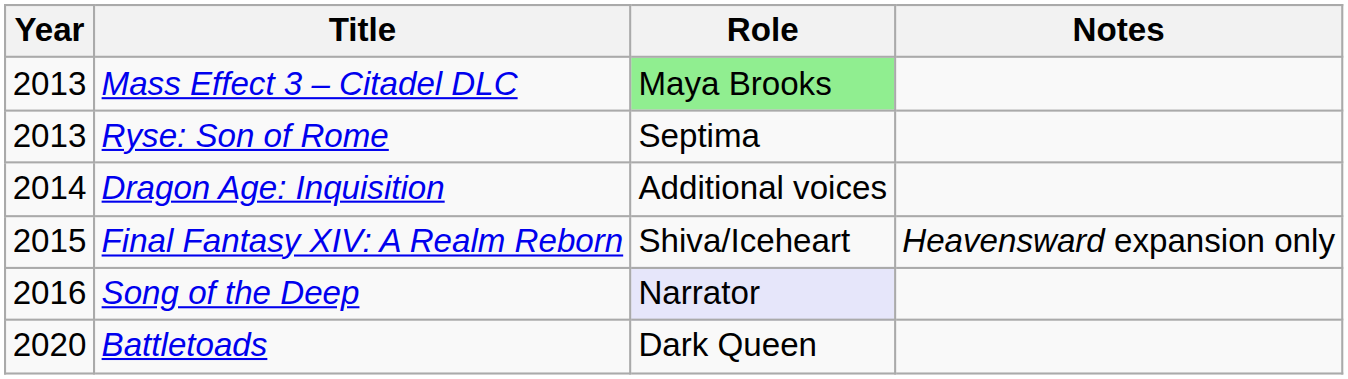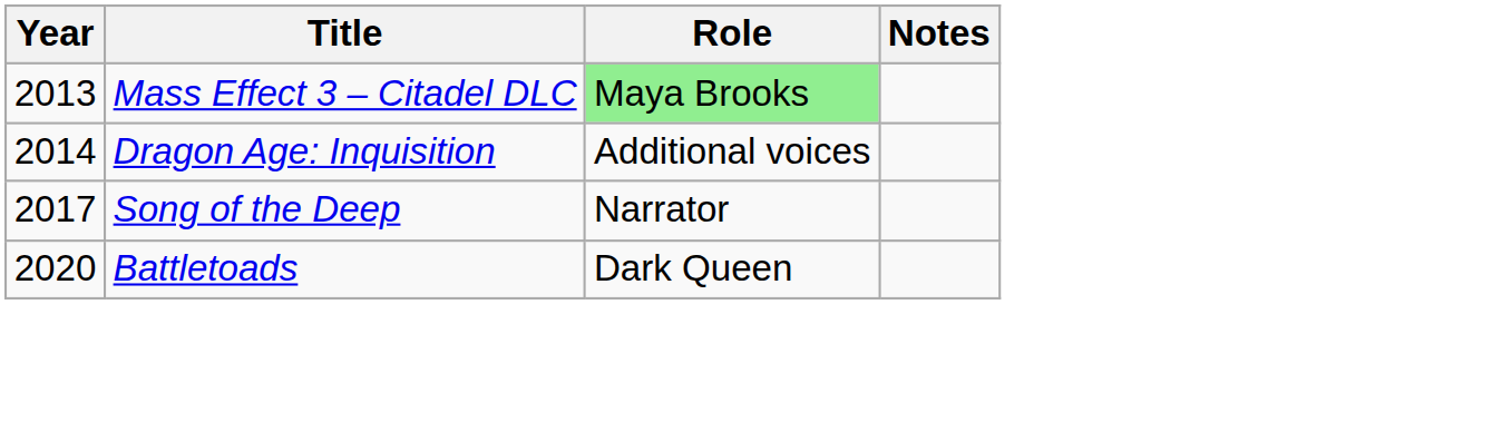- row: 2013 | Ryse: Son of Rome | Septima
- row: 2015 | Final Fantasy XIV: A Realm Reborn | Shiva/Iceheart | Heavensward expansion only
Song of the Deep | Year: 2016 -> 2017
Song of the Deep | Role: lavender background -> no background
